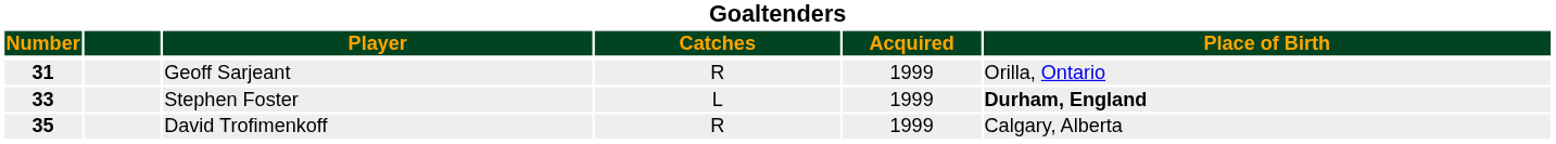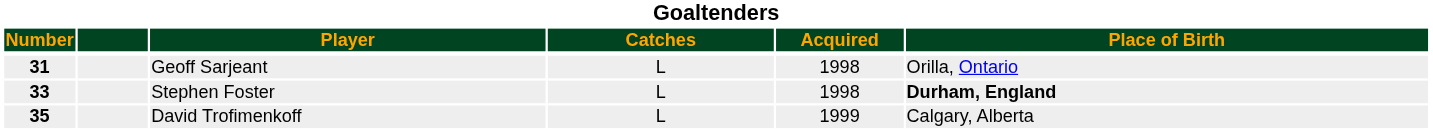Geoff Sarjeant | Catches: R -> L
Geoff Sarjeant | Acquired: 1999 -> 1998
Stephen Foster | Acquired: 1999 -> 1998
David Trofimenkoff | Catches: R -> L
